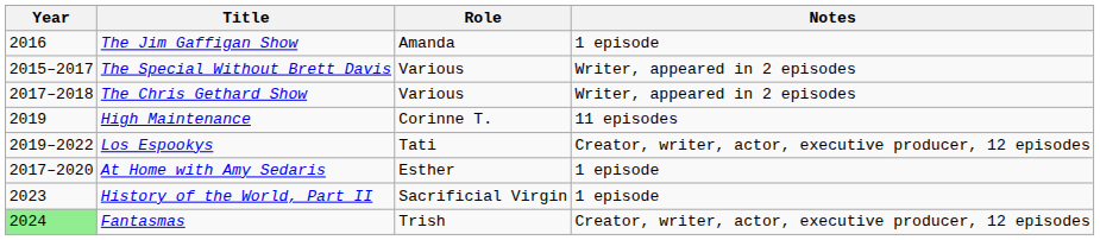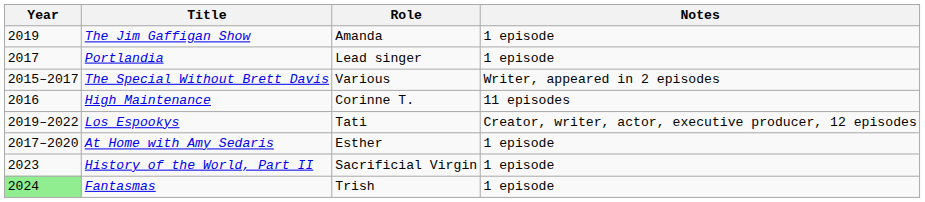The Jim Gaffigan Show | Year: 2016 -> 2019
+ row: 2017 | Portlandia | Lead singer | 1 episode
- row: 2017–2018 | The Chris Gethard Show | Various | Writer, appeared in 2 episodes
High Maintenance | Year: 2019 -> 2016
Fantasmas | Notes: Creator, writer, actor, executive producer, 12 episodes -> 1 episode
